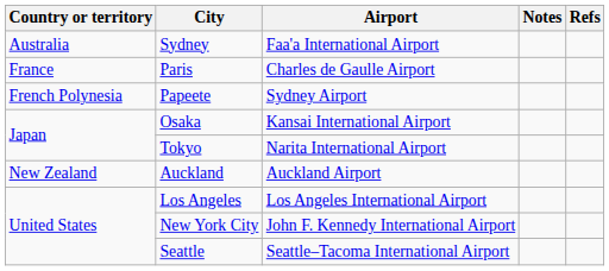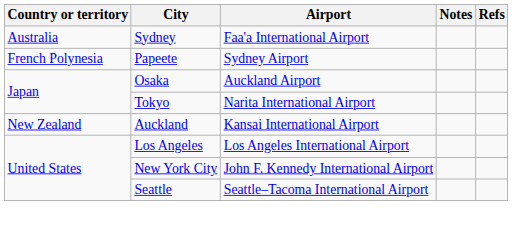- row: France | Paris | Charles de Gaulle Airport
Osaka | Airport: Kansai International Airport -> Auckland Airport
Auckland | Airport: Auckland Airport -> Kansai International Airport
